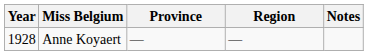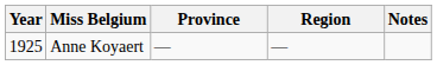Anne Koyaert | Year: 1928 -> 1925
